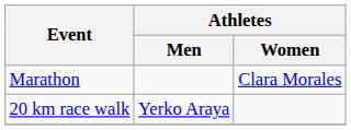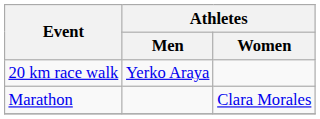rows swapped: 20 km race walk <-> Marathon
